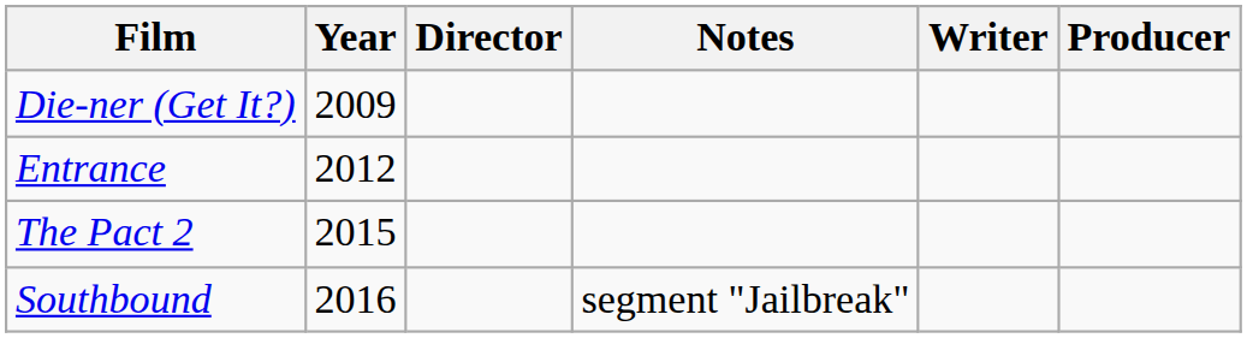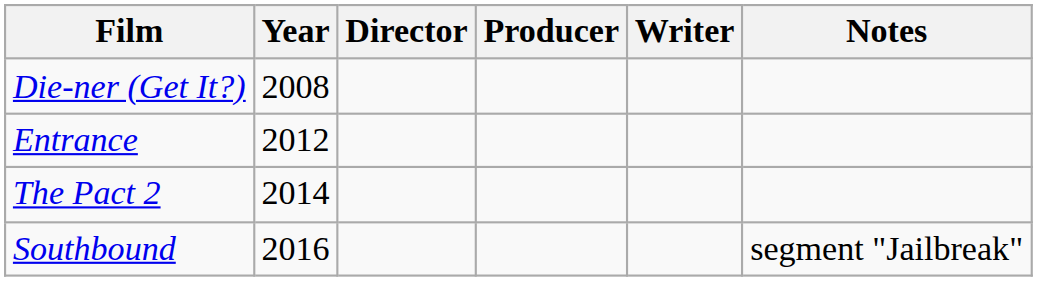columns swapped: Producer <-> Notes
Die-ner (Get It?) | Year: 2009 -> 2008
The Pact 2 | Year: 2015 -> 2014
